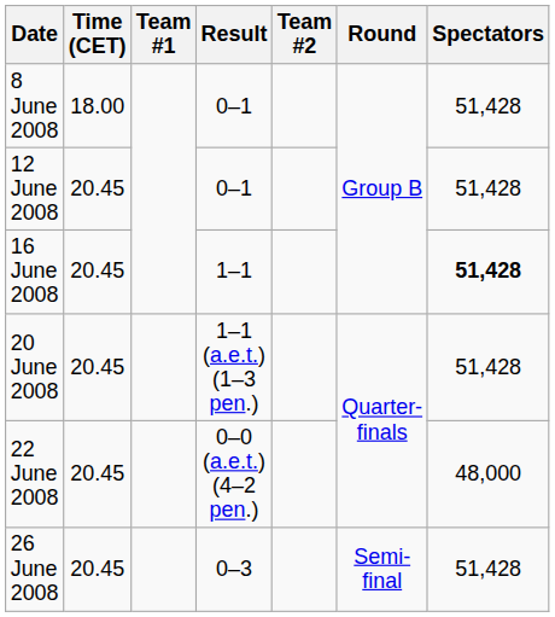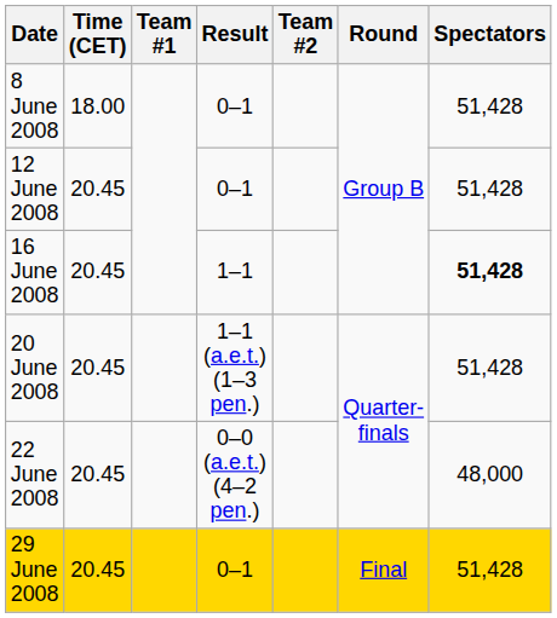- row: 26 June 2008 | 20.45 | 0–3 | Semi-final | 51,428
+ row: 29 June 2008 | 20.45 | 0–1 | Final | 51,428
